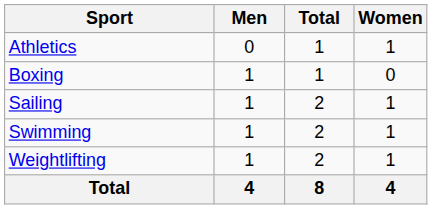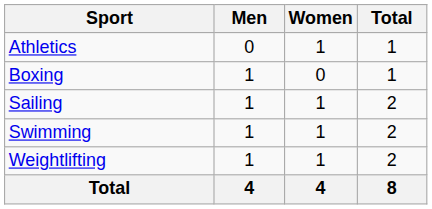columns swapped: Women <-> Total
